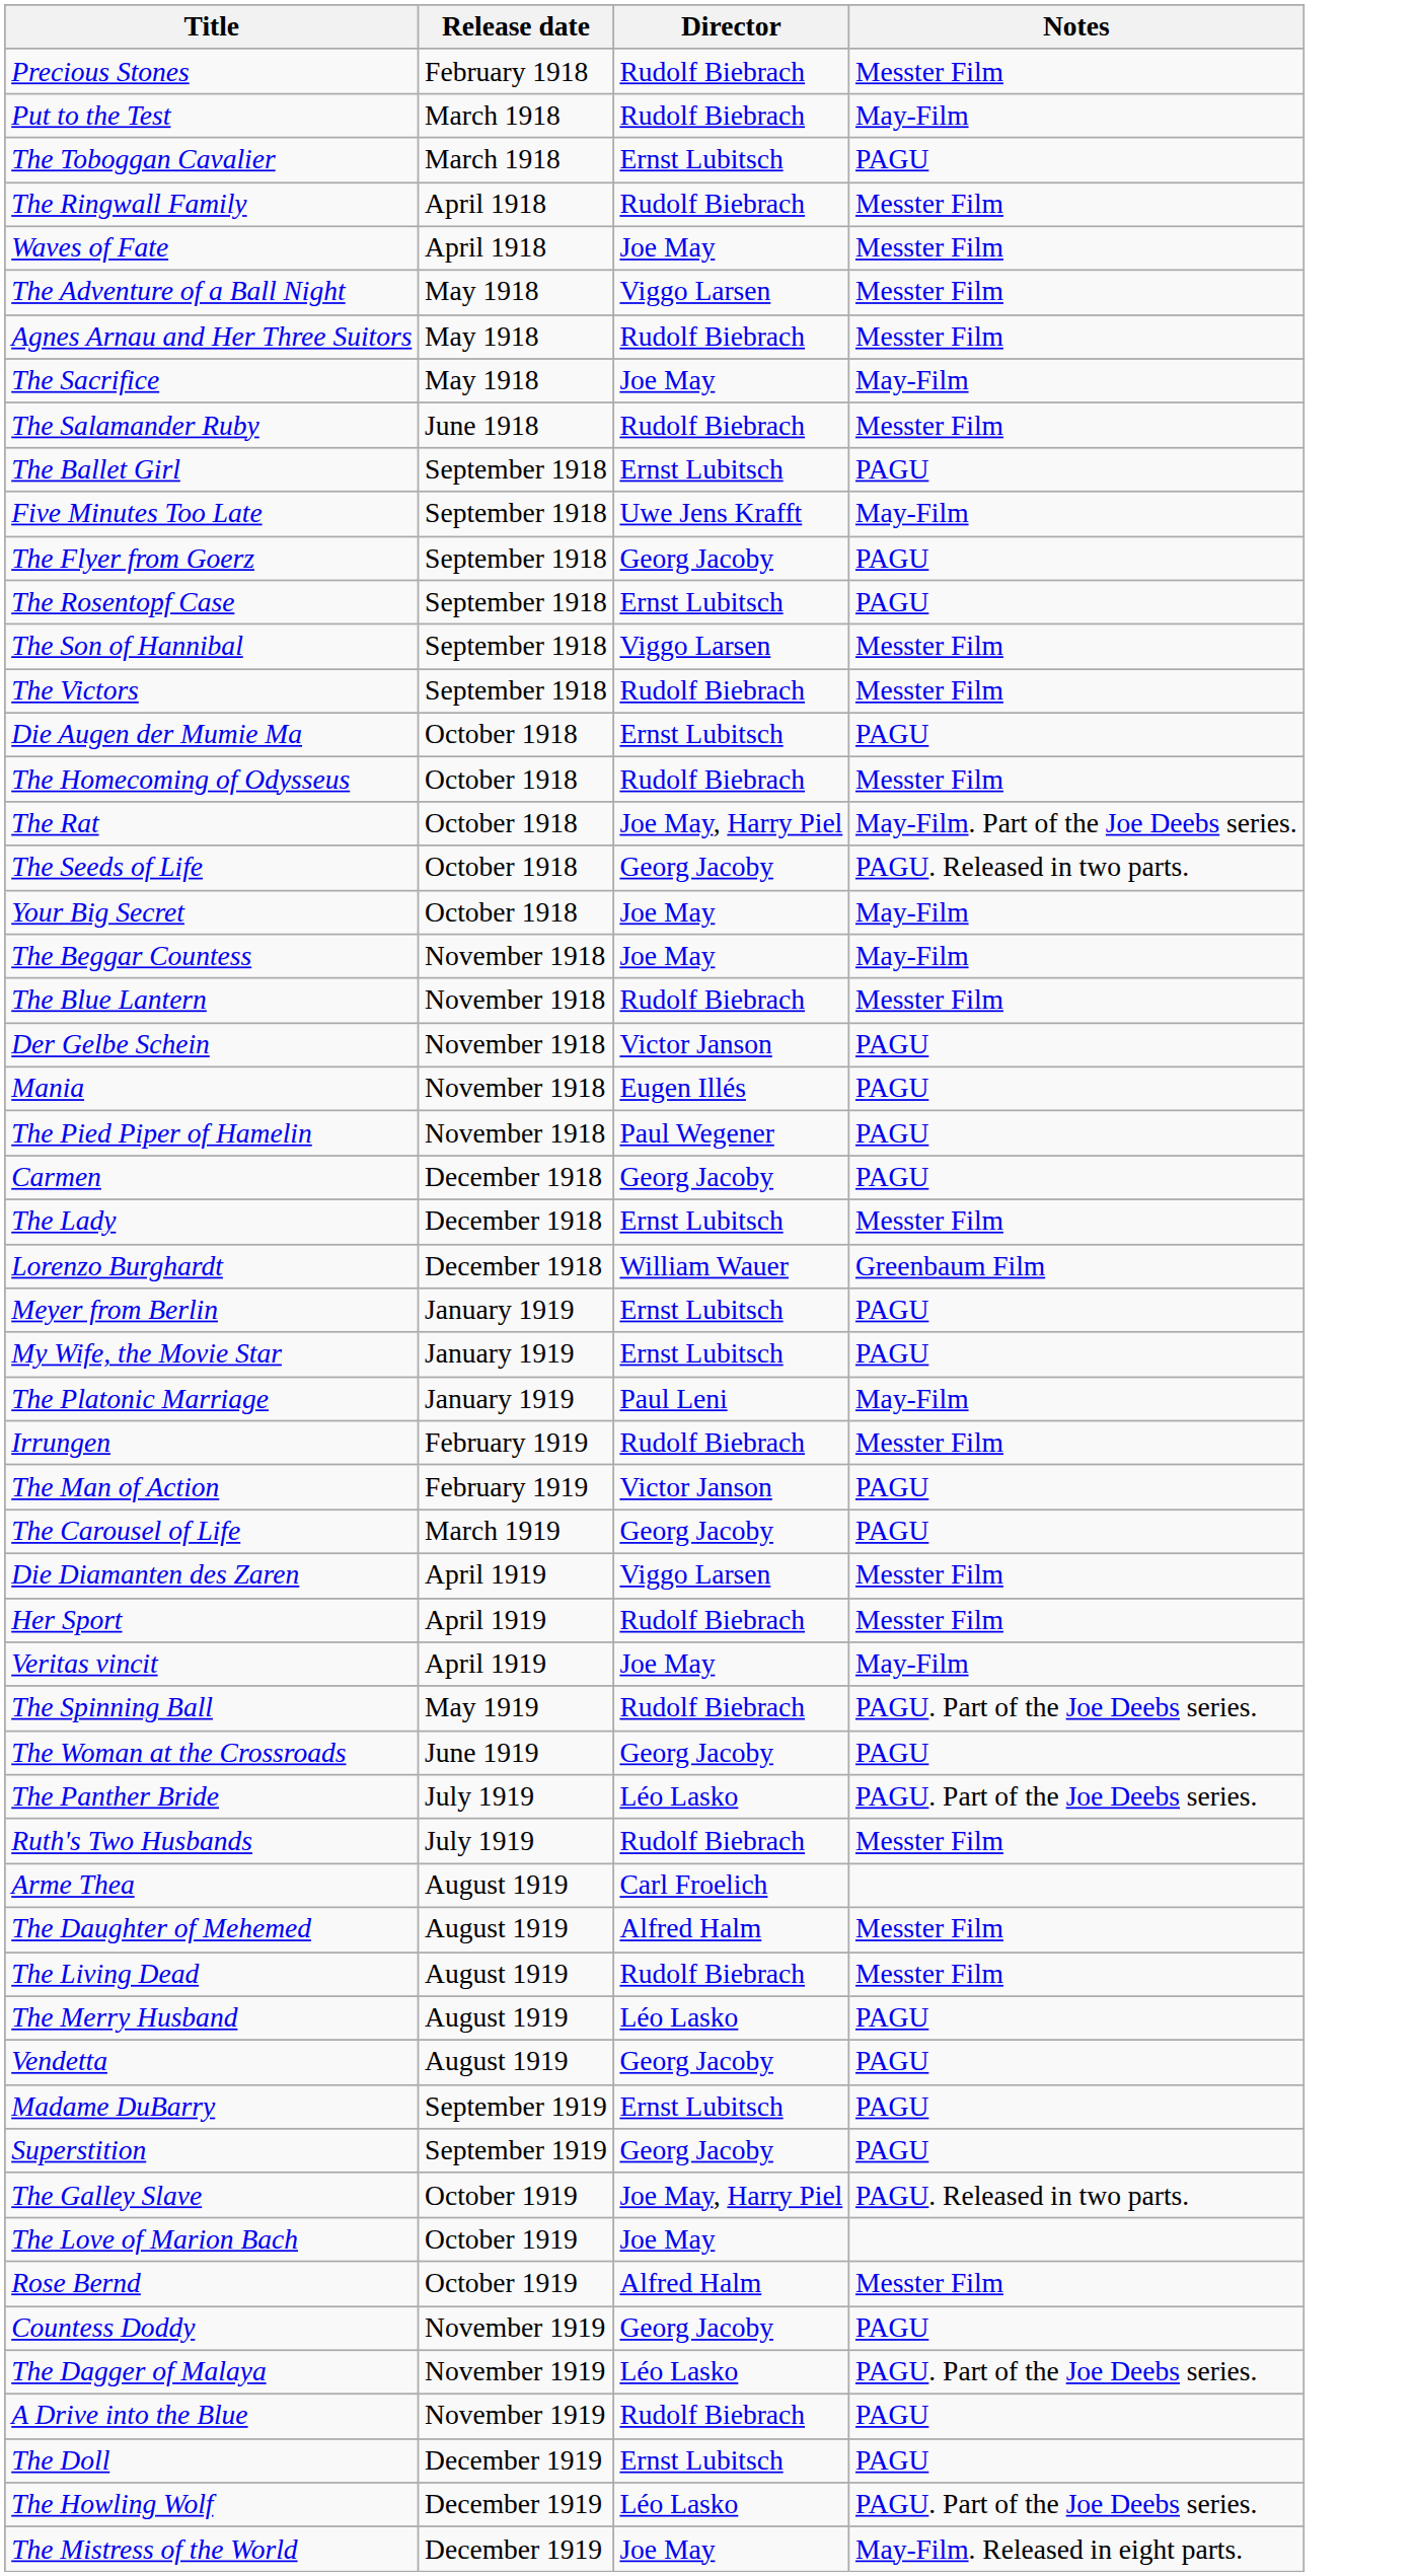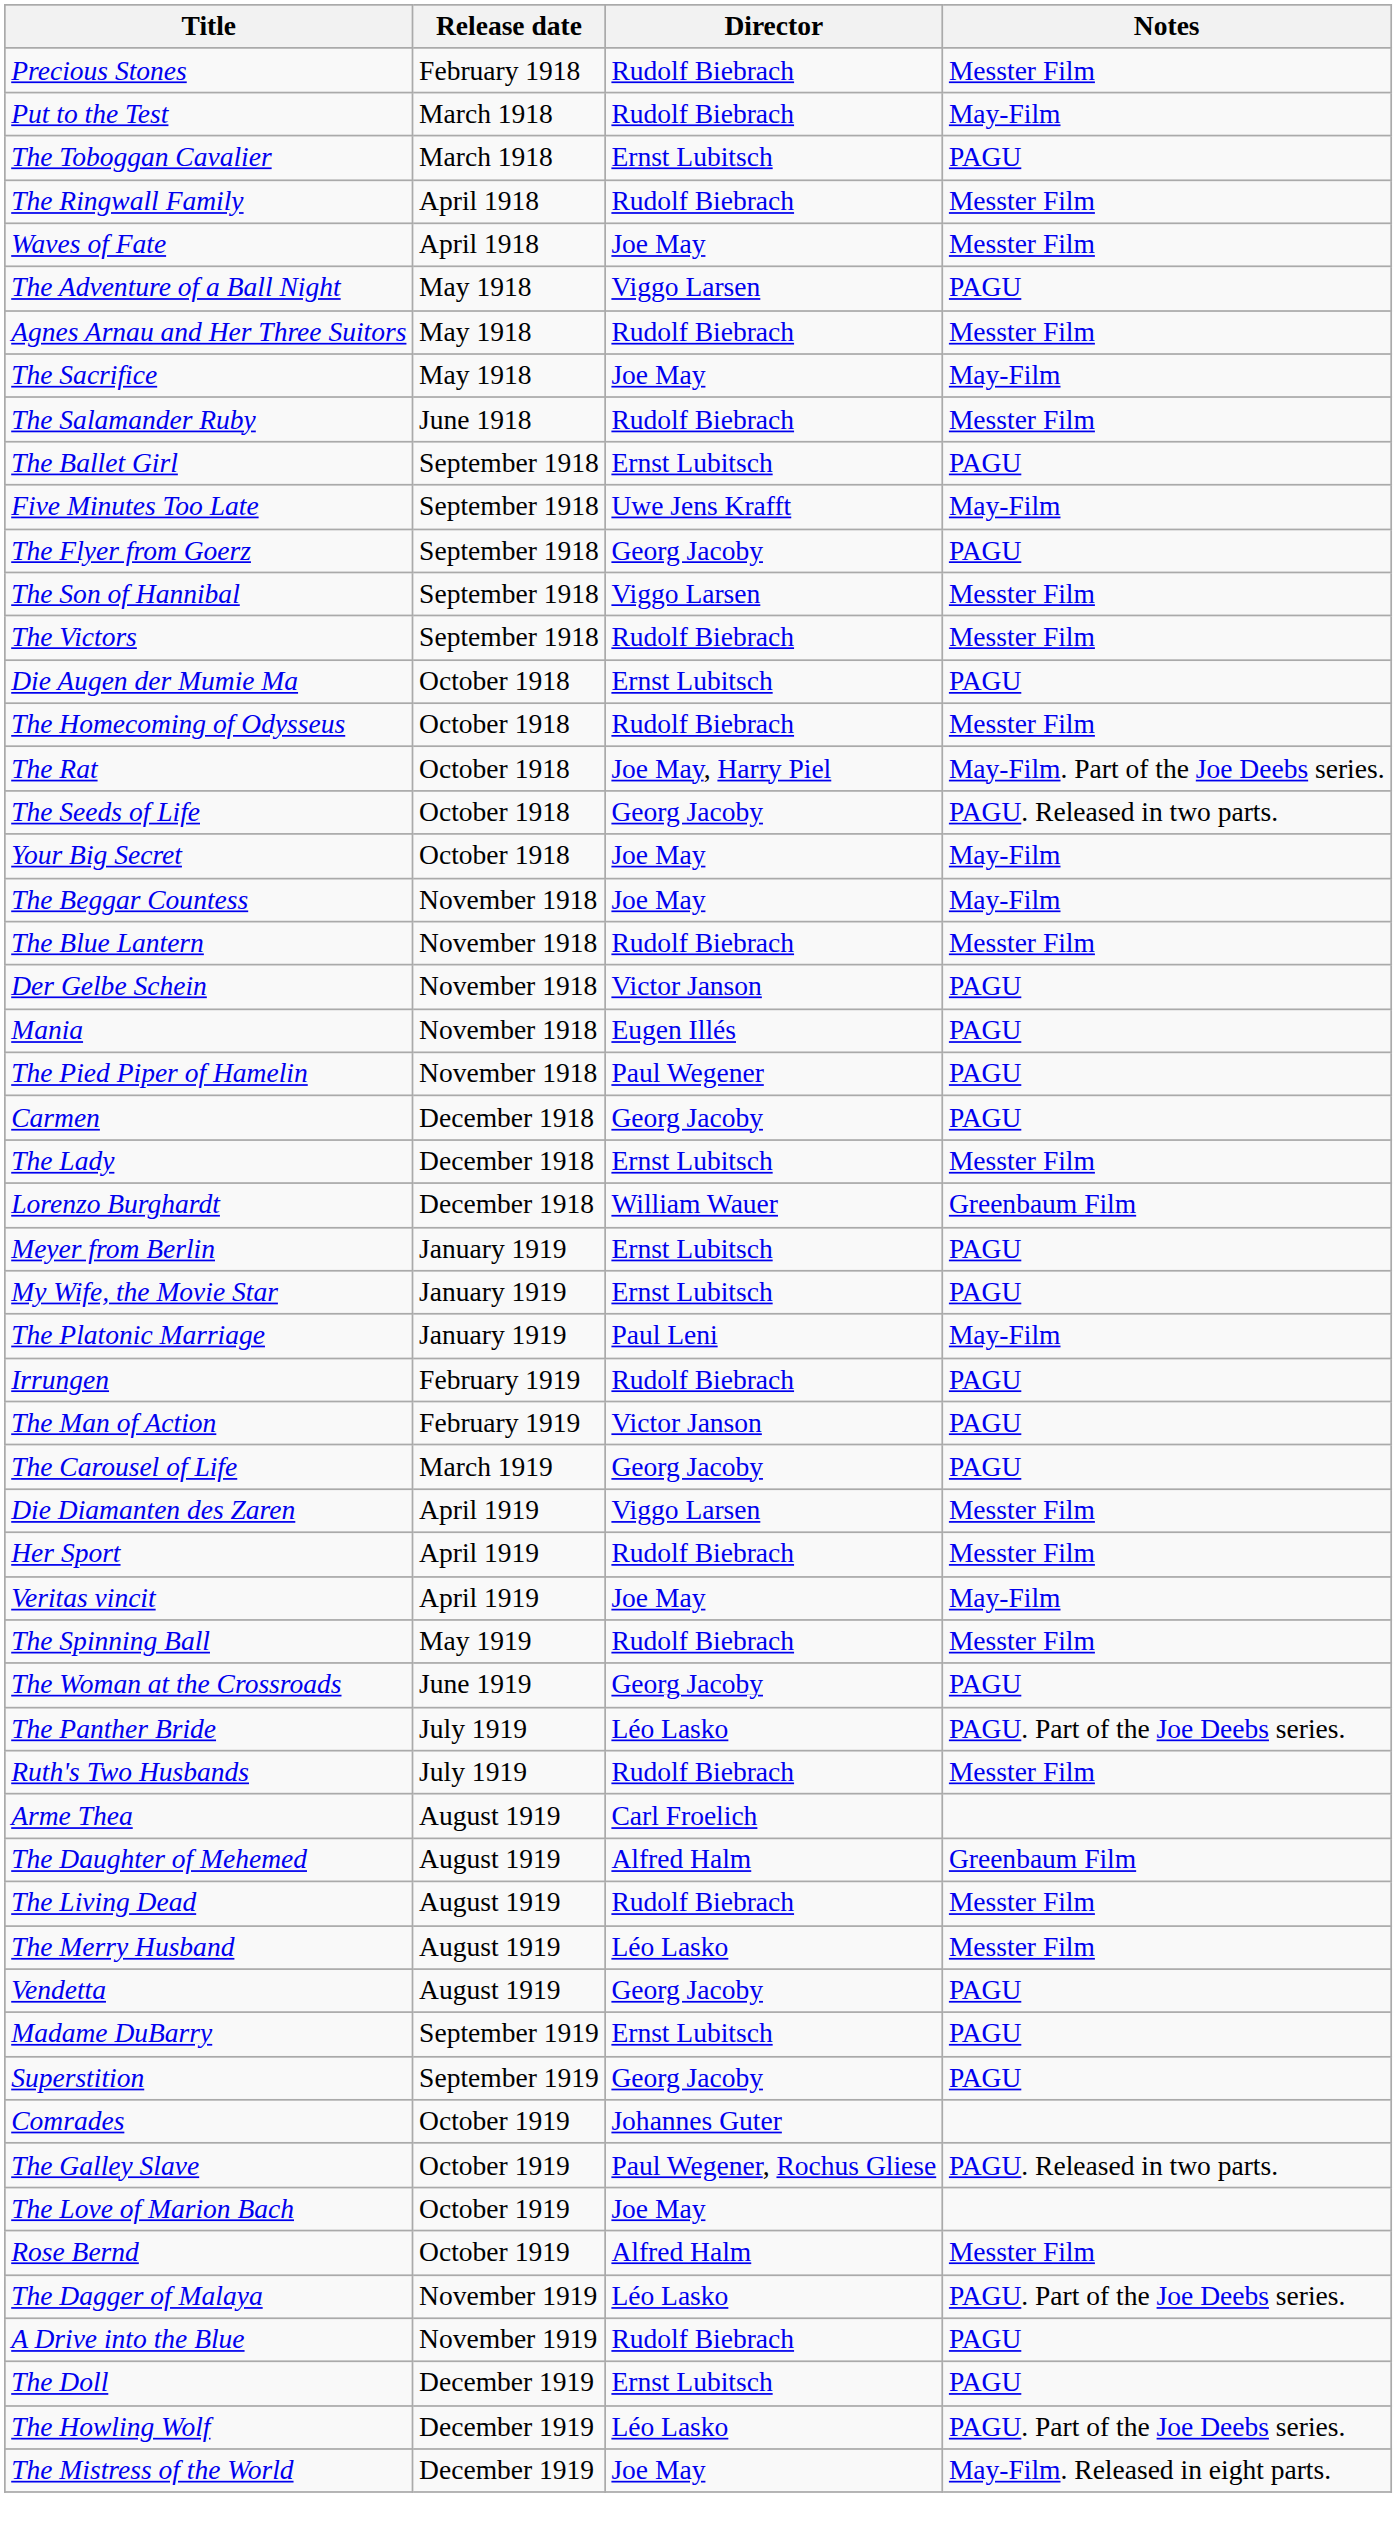The Adventure of a Ball Night | Notes: Messter Film -> PAGU
- row: The Rosentopf Case | September 1918 | Ernst Lubitsch | PAGU
Irrungen | Notes: Messter Film -> PAGU
The Spinning Ball | Notes: PAGU. Part of the Joe Deebs series. -> Messter Film
The Daughter of Mehemed | Notes: Messter Film -> Greenbaum Film
The Merry Husband | Notes: PAGU -> Messter Film
+ row: Comrades | October 1919 | Johannes Guter
The Galley Slave | Director: Joe May, Harry Piel -> Paul Wegener, Rochus Gliese
- row: Countess Doddy | November 1919 | Georg Jacoby | PAGU
